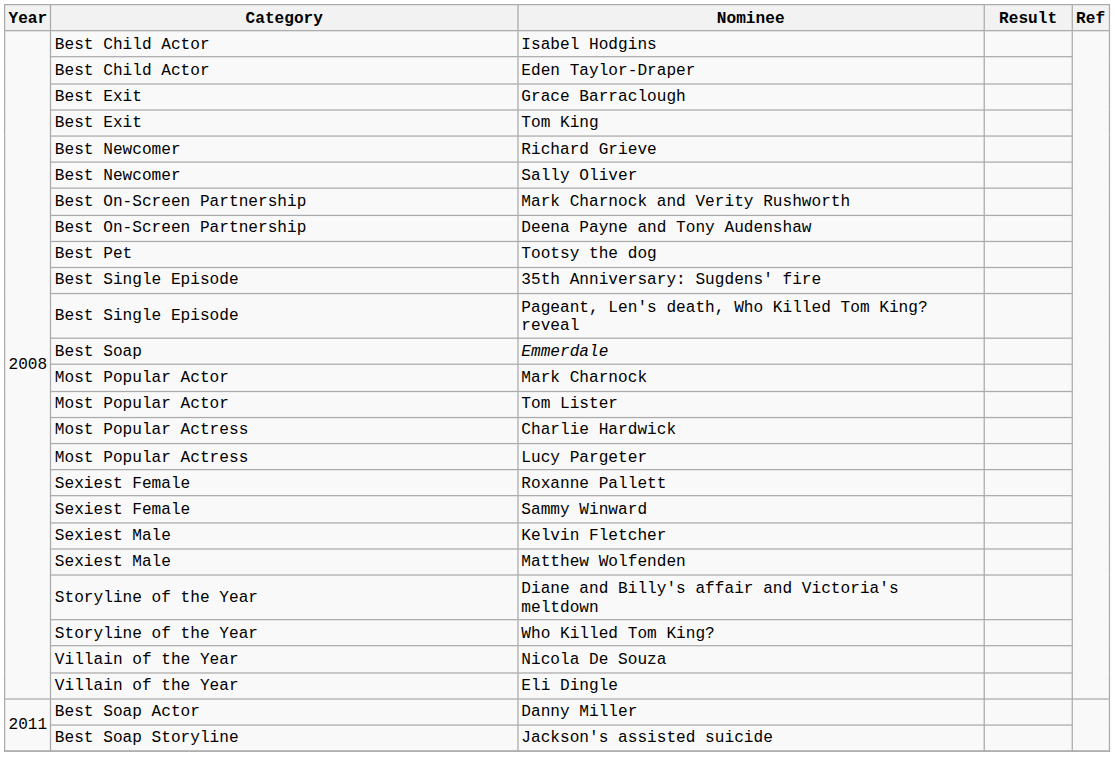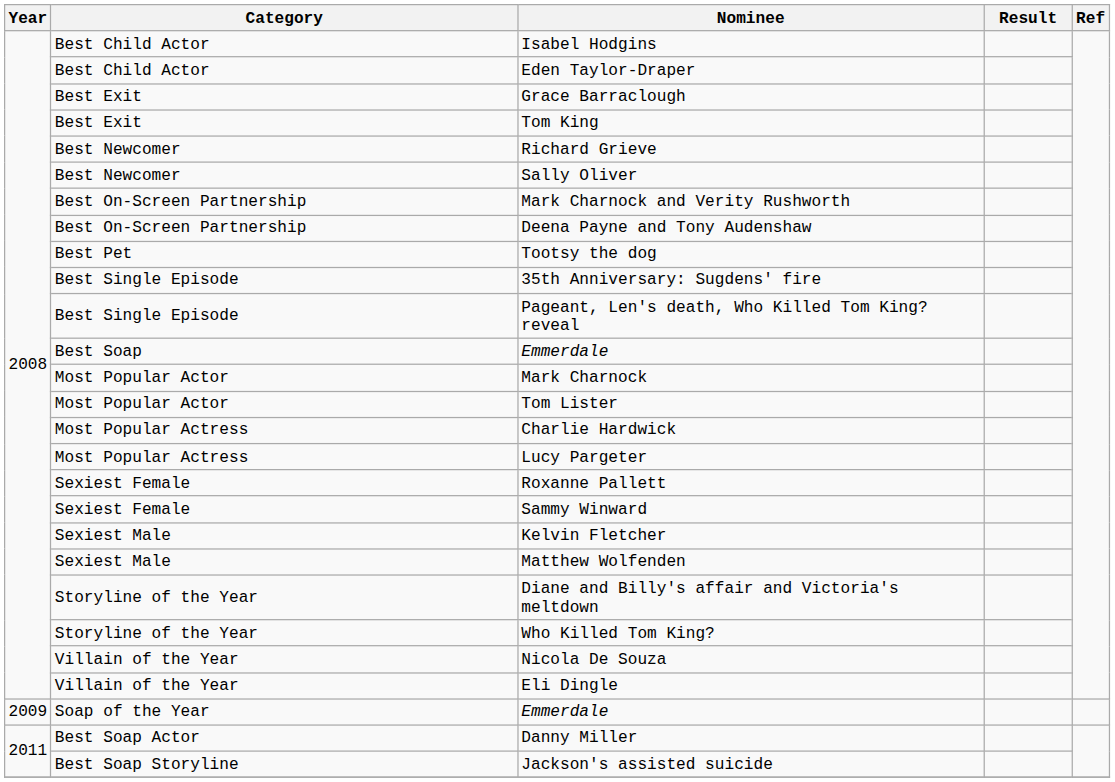+ row: 2009 | Soap of the Year | Emmerdale
